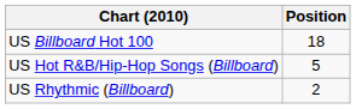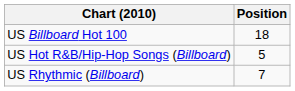US Rhythmic (Billboard) | Position: 2 -> 7
